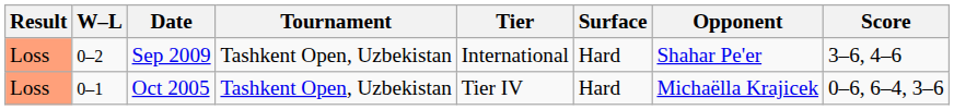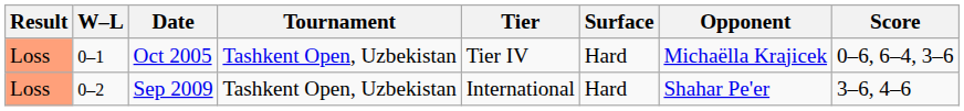rows swapped: Oct 2005 <-> Sep 2009
